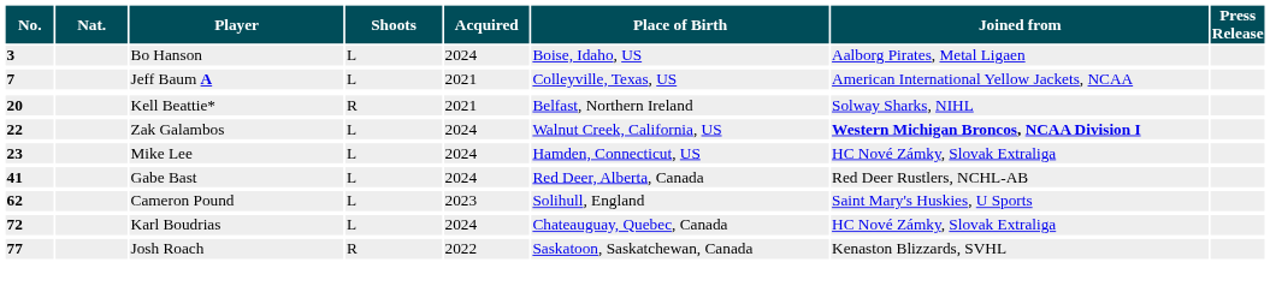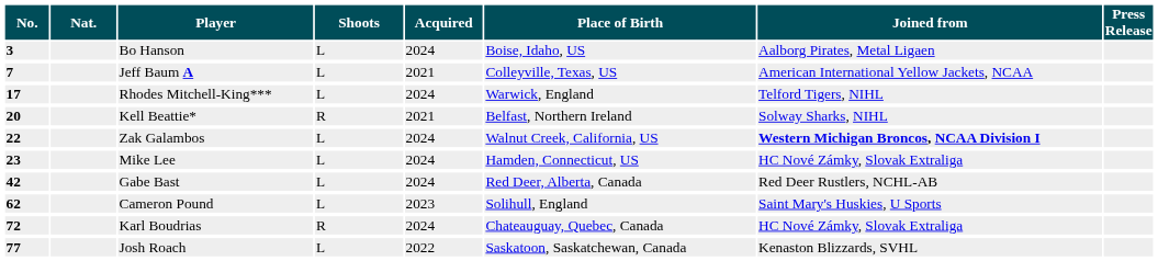+ row: 17 | Rhodes Mitchell-King*** | L | 2024 | Warwick, England | Telford Tigers, NIHL
Gabe Bast | No.: 41 -> 42
Karl Boudrias | Shoots: L -> R
Josh Roach | Shoots: R -> L
